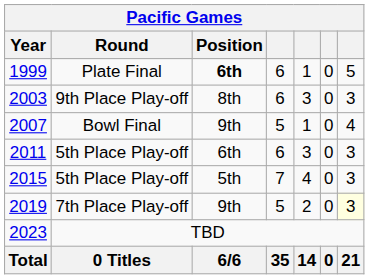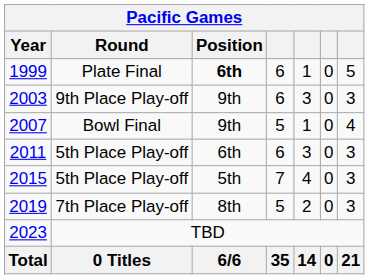2003 | Position: 8th -> 9th
2019 | Position: 9th -> 8th
2019 | column 7: lightyellow background -> no background
